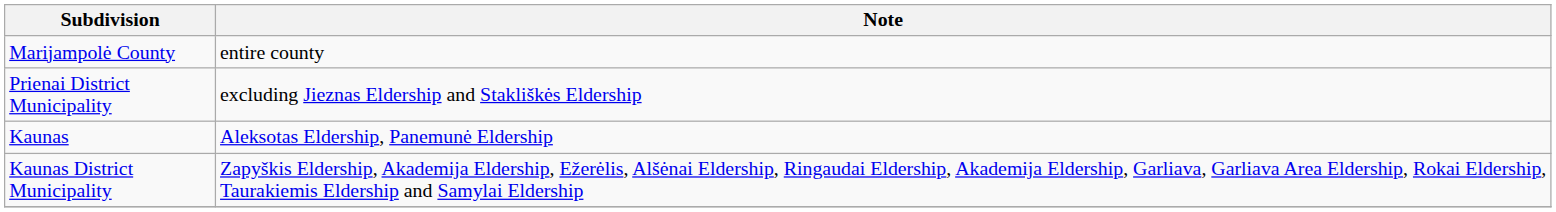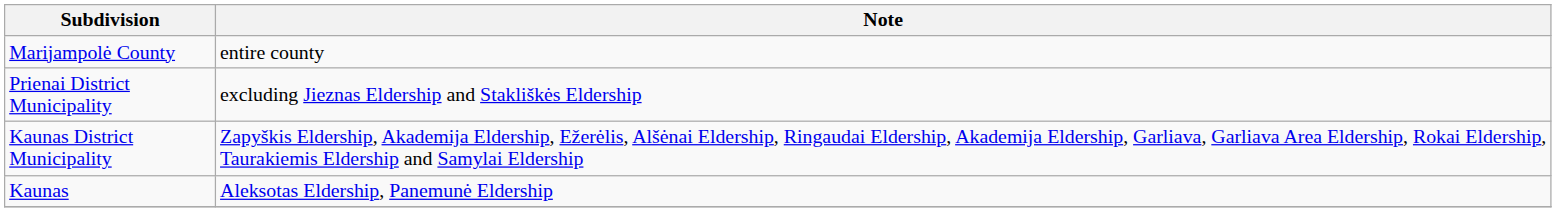rows swapped: Kaunas District Municipality <-> Kaunas
